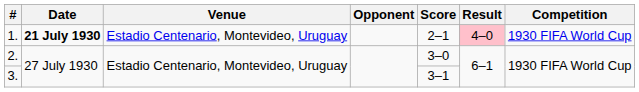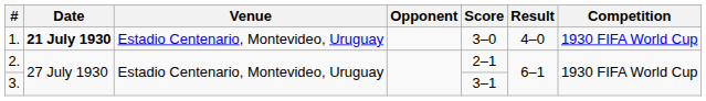1. | Score: 2–1 -> 3–0
1. | Result: pink background -> no background
2. | Score: 3–0 -> 2–1
